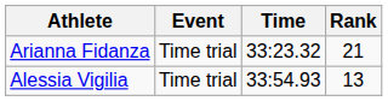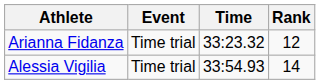Arianna Fidanza | Rank: 21 -> 12
Alessia Vigilia | Rank: 13 -> 14
